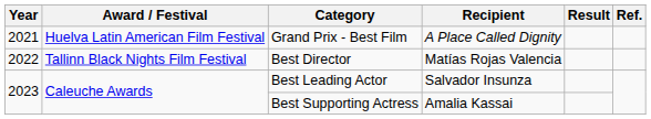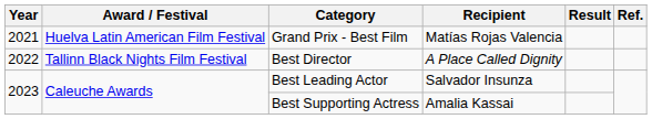Grand Prix - Best Film | Recipient: A Place Called Dignity -> Matías Rojas Valencia
Best Director | Recipient: Matías Rojas Valencia -> A Place Called Dignity
